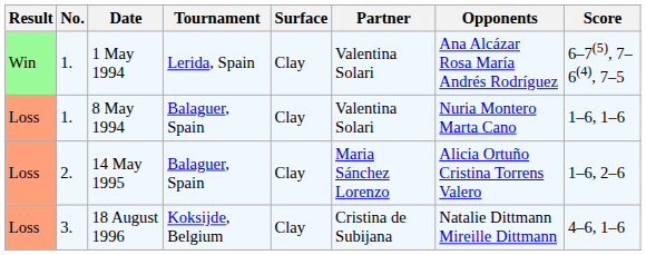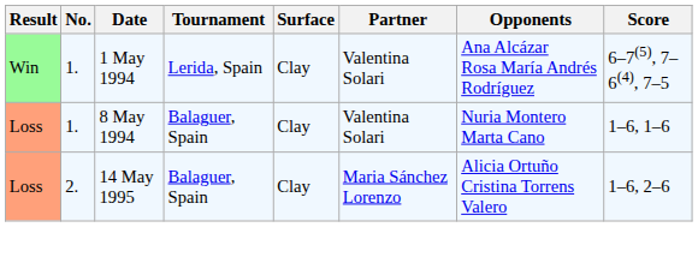- row: Loss | 3. | 18 August 1996 | Koksijde, Belgium | Clay | Cristina de Subijana | Natalie Dittmann Mireille Dittmann | 4–6, 1–6
